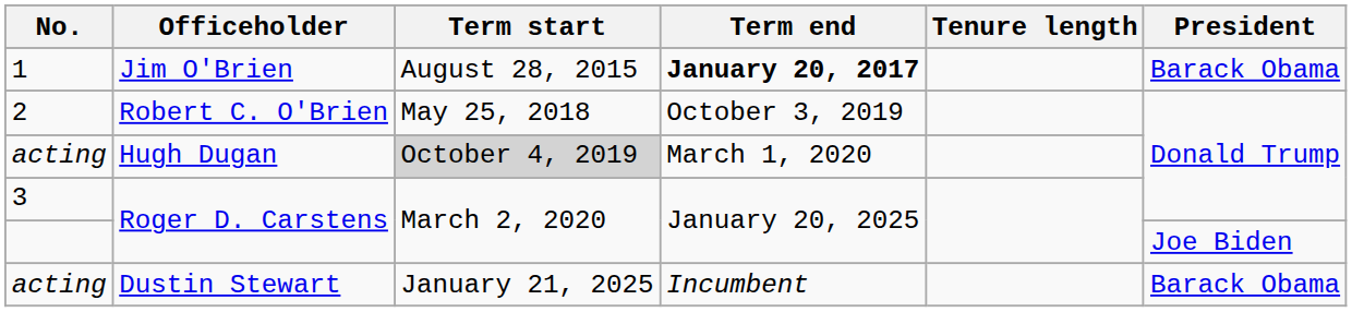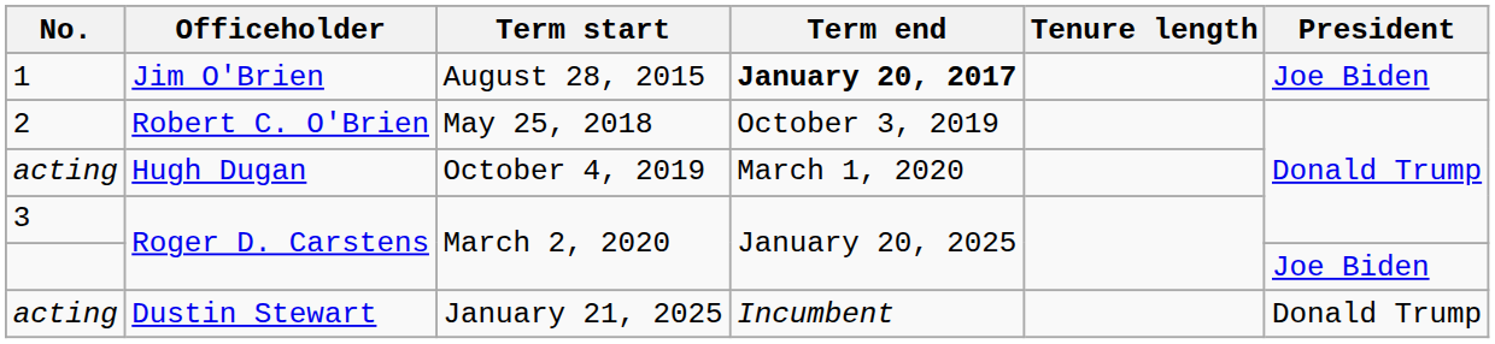1 | President: Barack Obama -> Joe Biden
acting / Hugh Dugan | Term start: lightgrey background -> no background
acting / Dustin Stewart | President: Barack Obama -> Donald Trump
